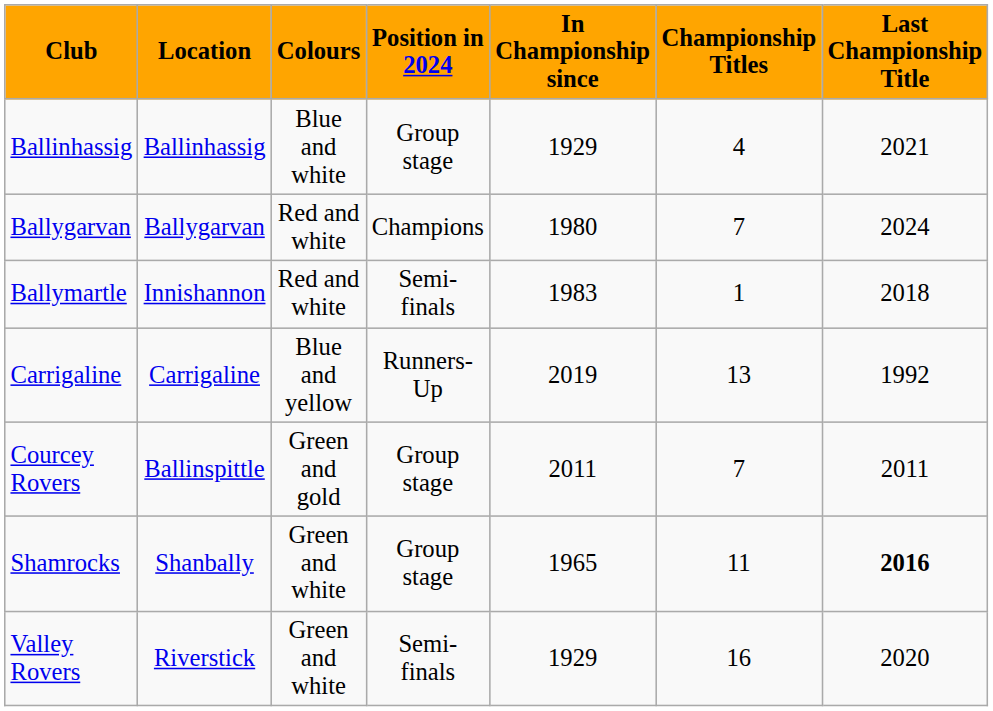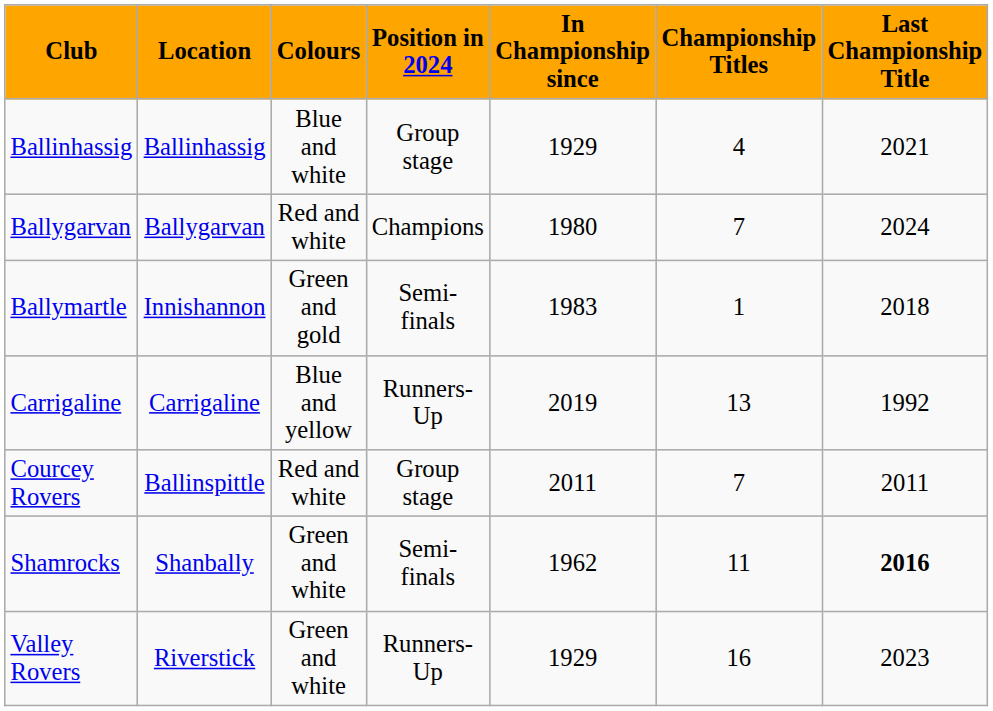Ballymartle | Colours: Red and white -> Green and gold
Courcey Rovers | Colours: Green and gold -> Red and white
Shamrocks | Position in 2024: Group stage -> Semi-finals
Shamrocks | In Championship since: 1965 -> 1962
Valley Rovers | Position in 2024: Semi-finals -> Runners-Up
Valley Rovers | Last Championship Title: 2020 -> 2023
